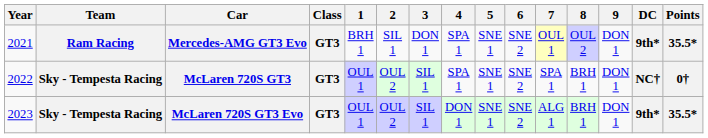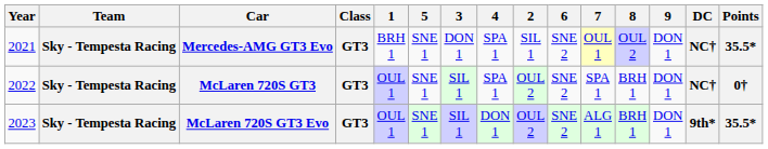columns swapped: 2 <-> 5
Mercedes-AMG GT3 Evo | Team: Ram Racing -> Sky - Tempesta Racing
Mercedes-AMG GT3 Evo | DC: 9th* -> NC†
